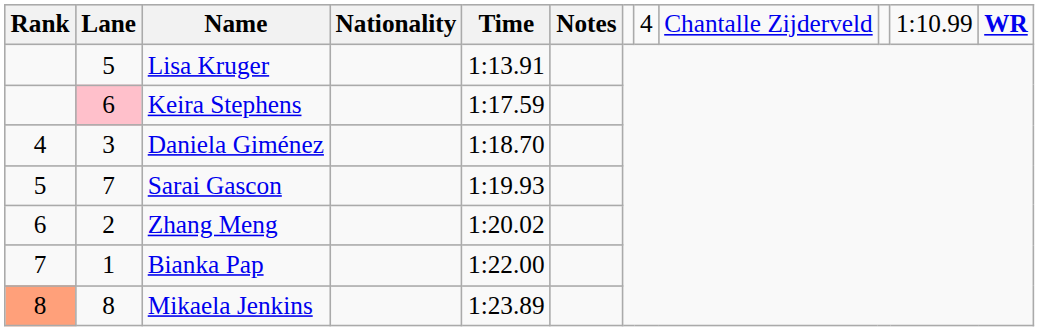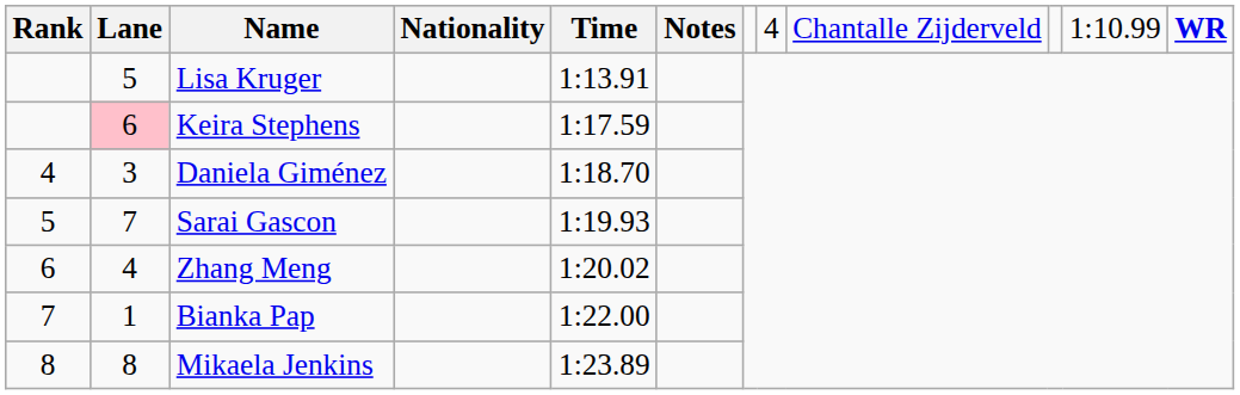Zhang Meng | column 2: 2 -> 4
Mikaela Jenkins | column 1: lightsalmon background -> no background
